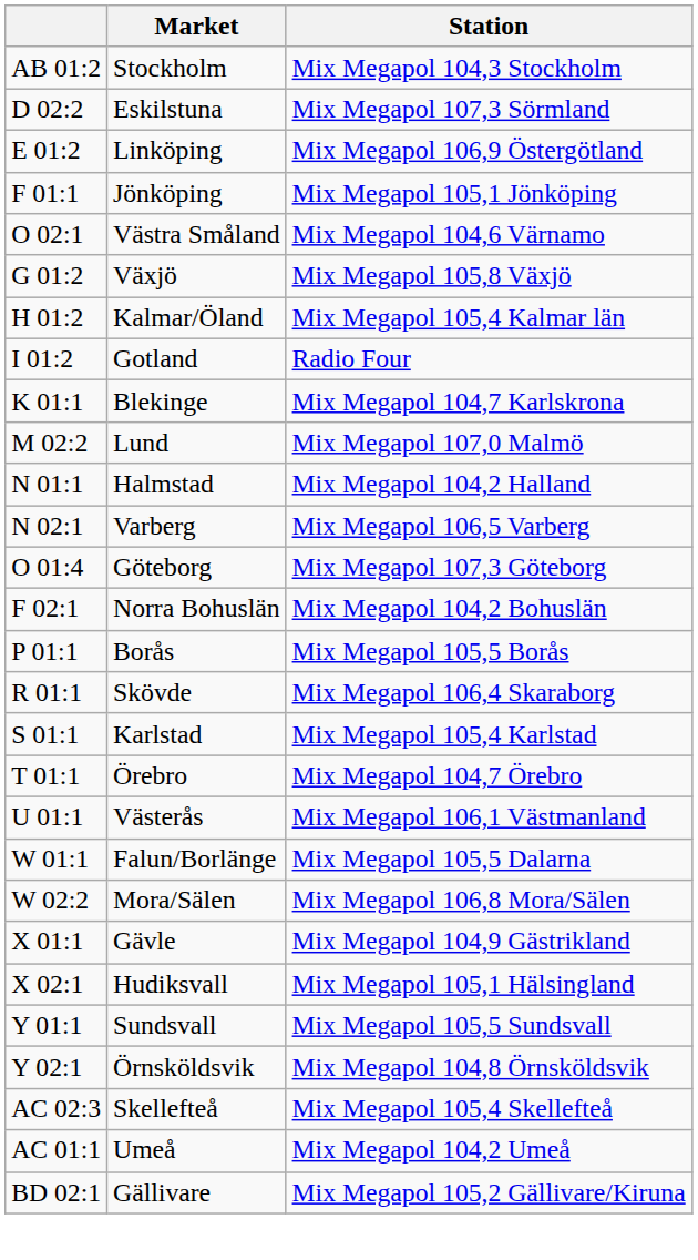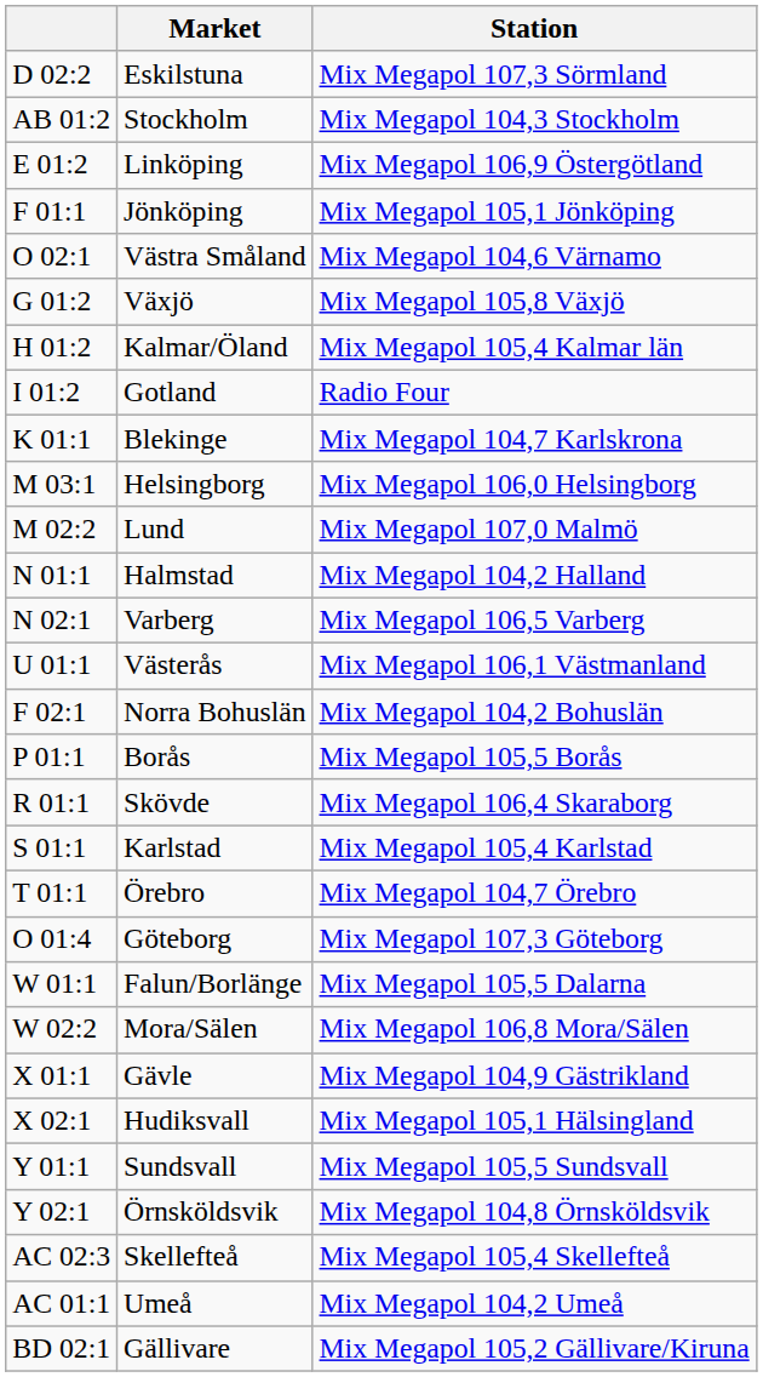rows swapped: Stockholm <-> Eskilstuna
+ row: M 03:1 | Helsingborg | Mix Megapol 106,0 Helsingborg
rows swapped: Göteborg <-> Västerås
